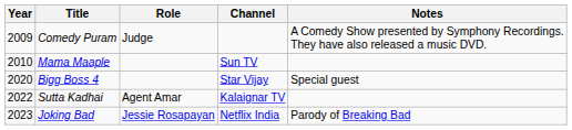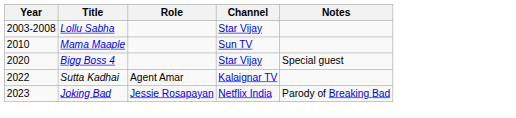+ row: 2003-2008 | Lollu Sabha | Star Vijay
- row: 2009 | Comedy Puram | Judge | A Comedy Show presented by Symphony Recordings. They have also released a music DVD.
